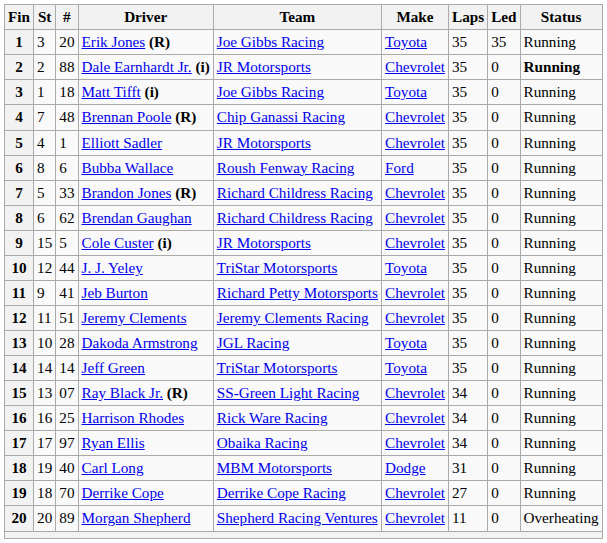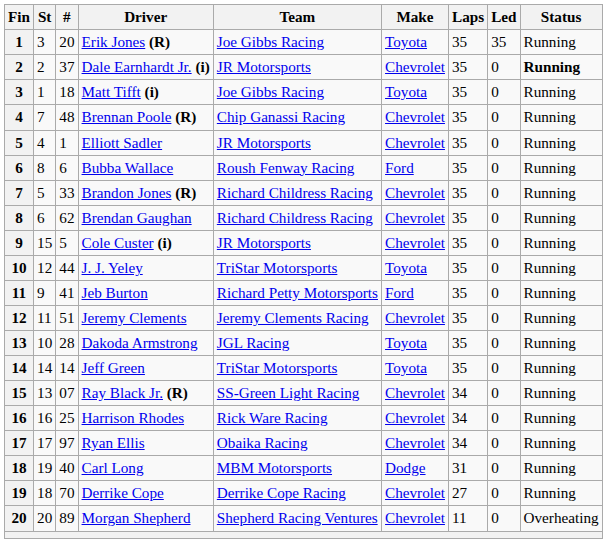Dale Earnhardt Jr. (i) | #: 88 -> 37
Jeb Burton | Make: Chevrolet -> Ford
